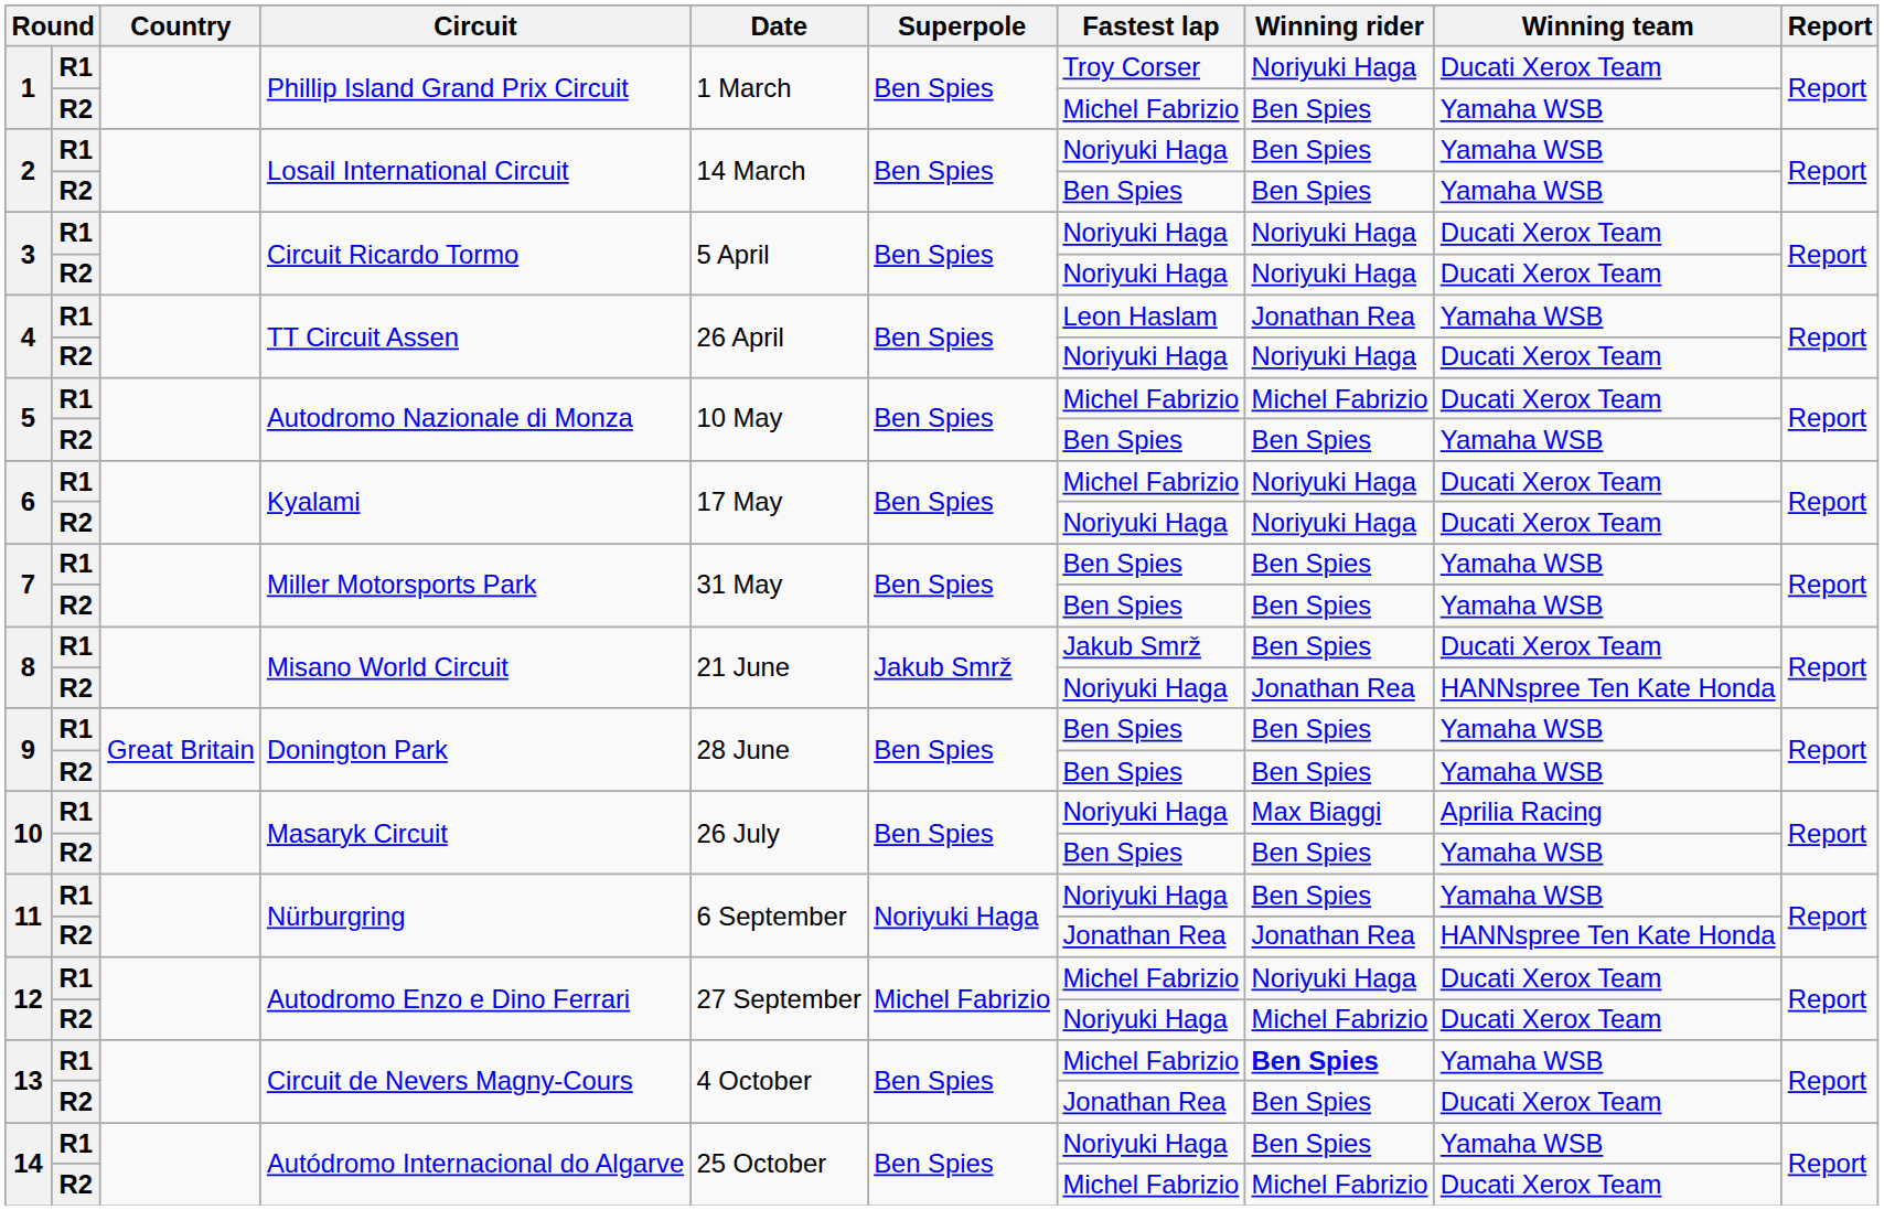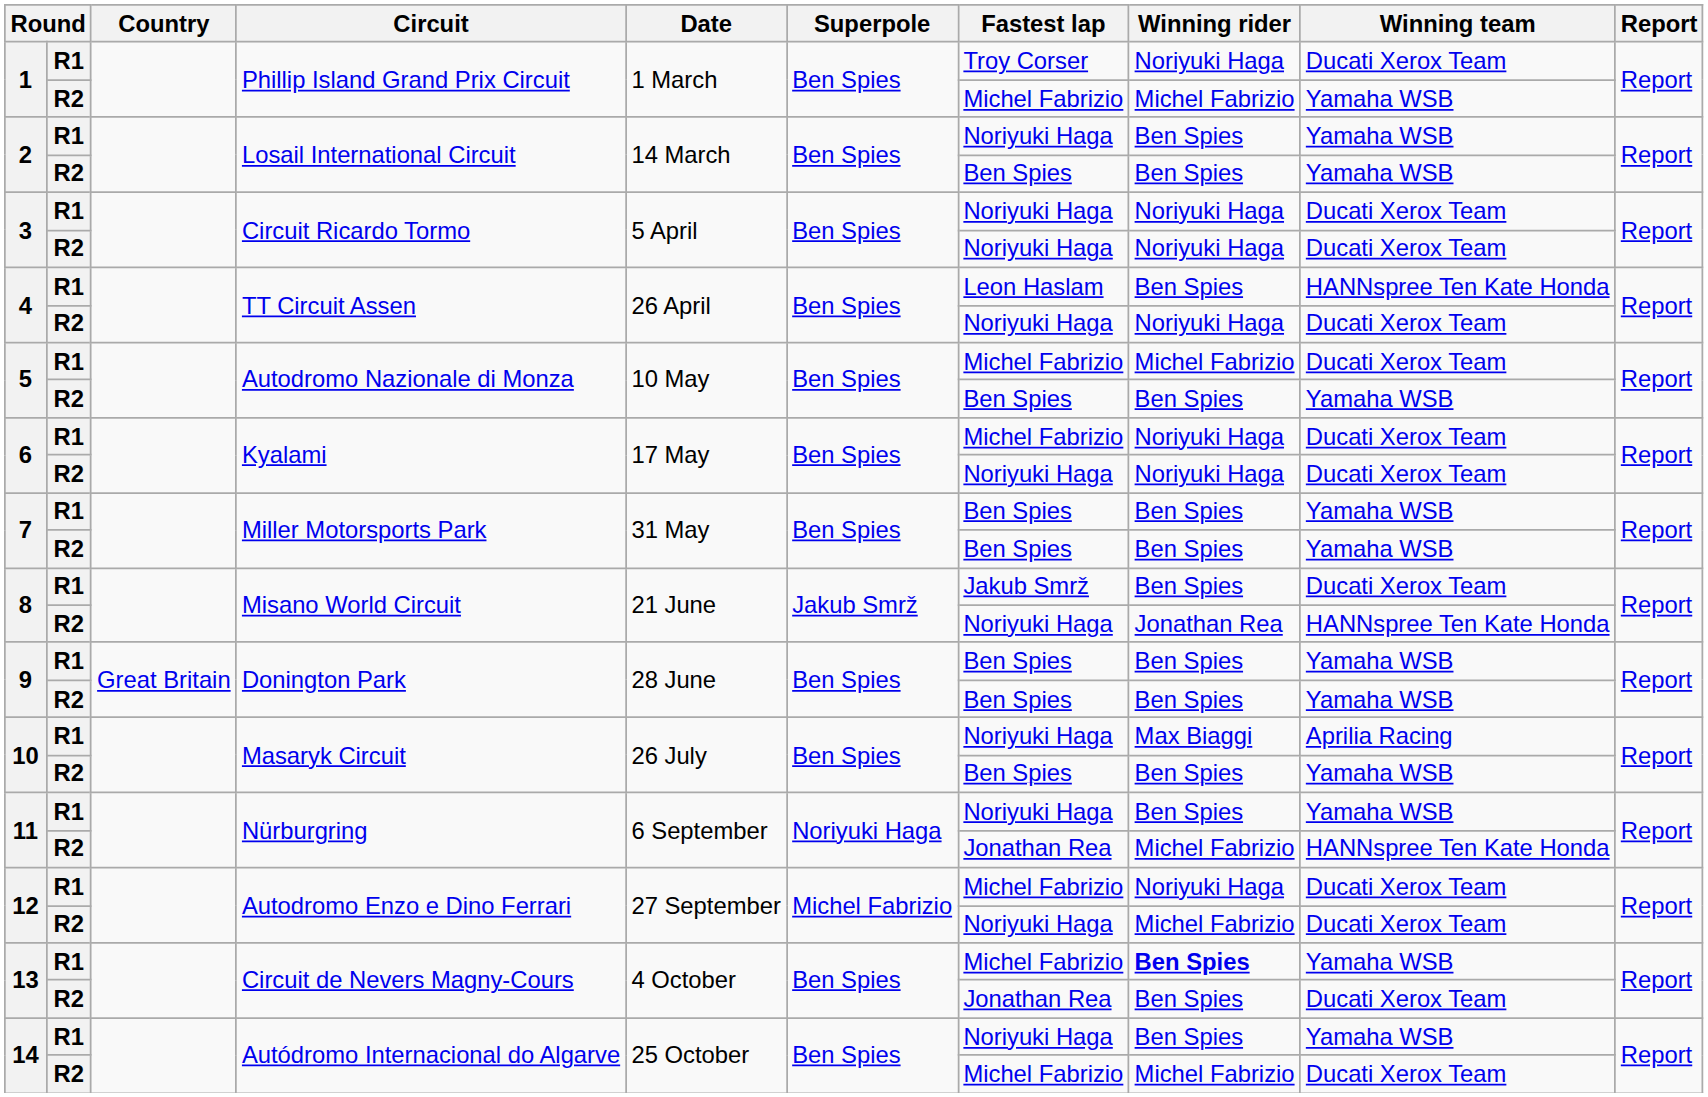1 / R2 | Winning rider: Ben Spies -> Michel Fabrizio
4 / R1 | Winning rider: Jonathan Rea -> Ben Spies
4 / R1 | Winning team: Yamaha WSB -> HANNspree Ten Kate Honda
11 / R2 | Winning rider: Jonathan Rea -> Michel Fabrizio
